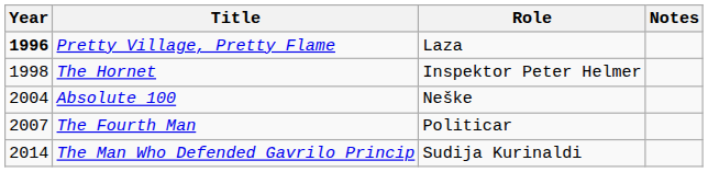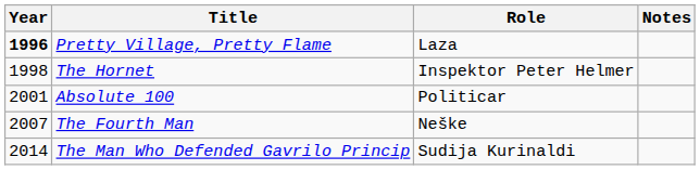Absolute 100 | Year: 2004 -> 2001
Absolute 100 | Role: Neške -> Politicar
The Fourth Man | Role: Politicar -> Neške
